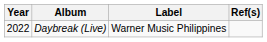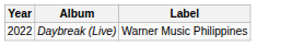- column: Ref(s)
